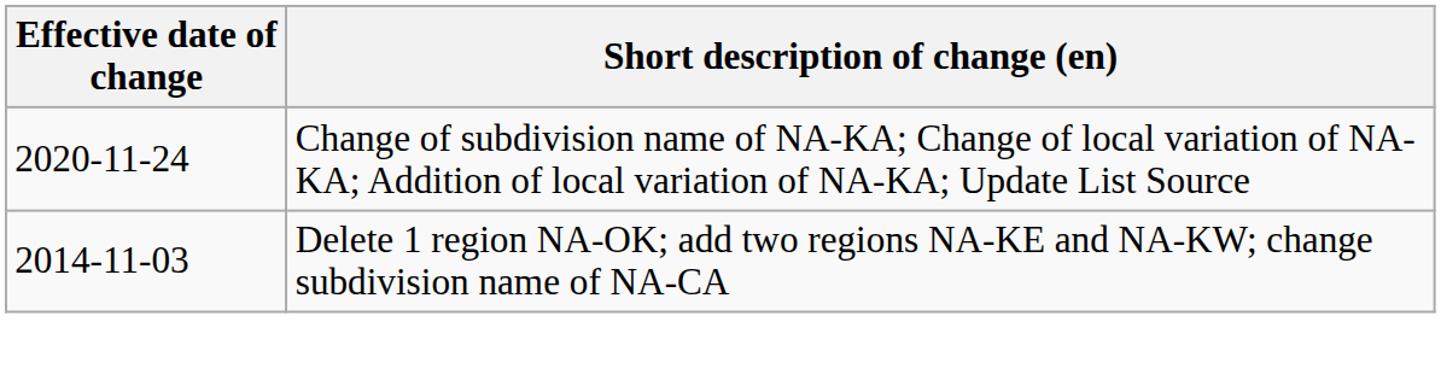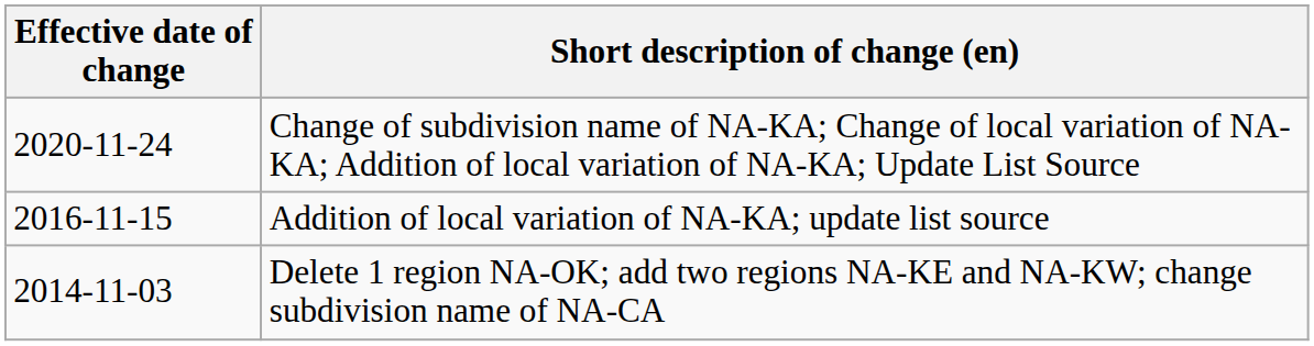+ row: 2016-11-15 | Addition of local variation of NA-KA; update list source
